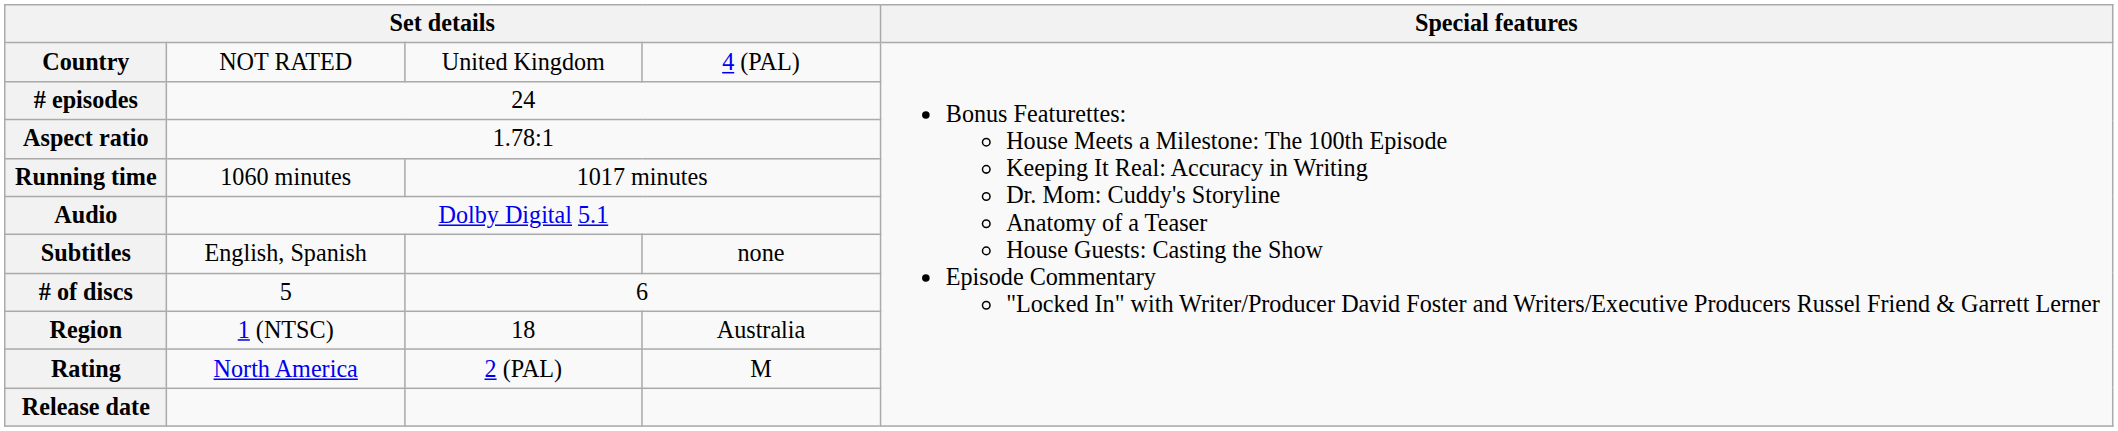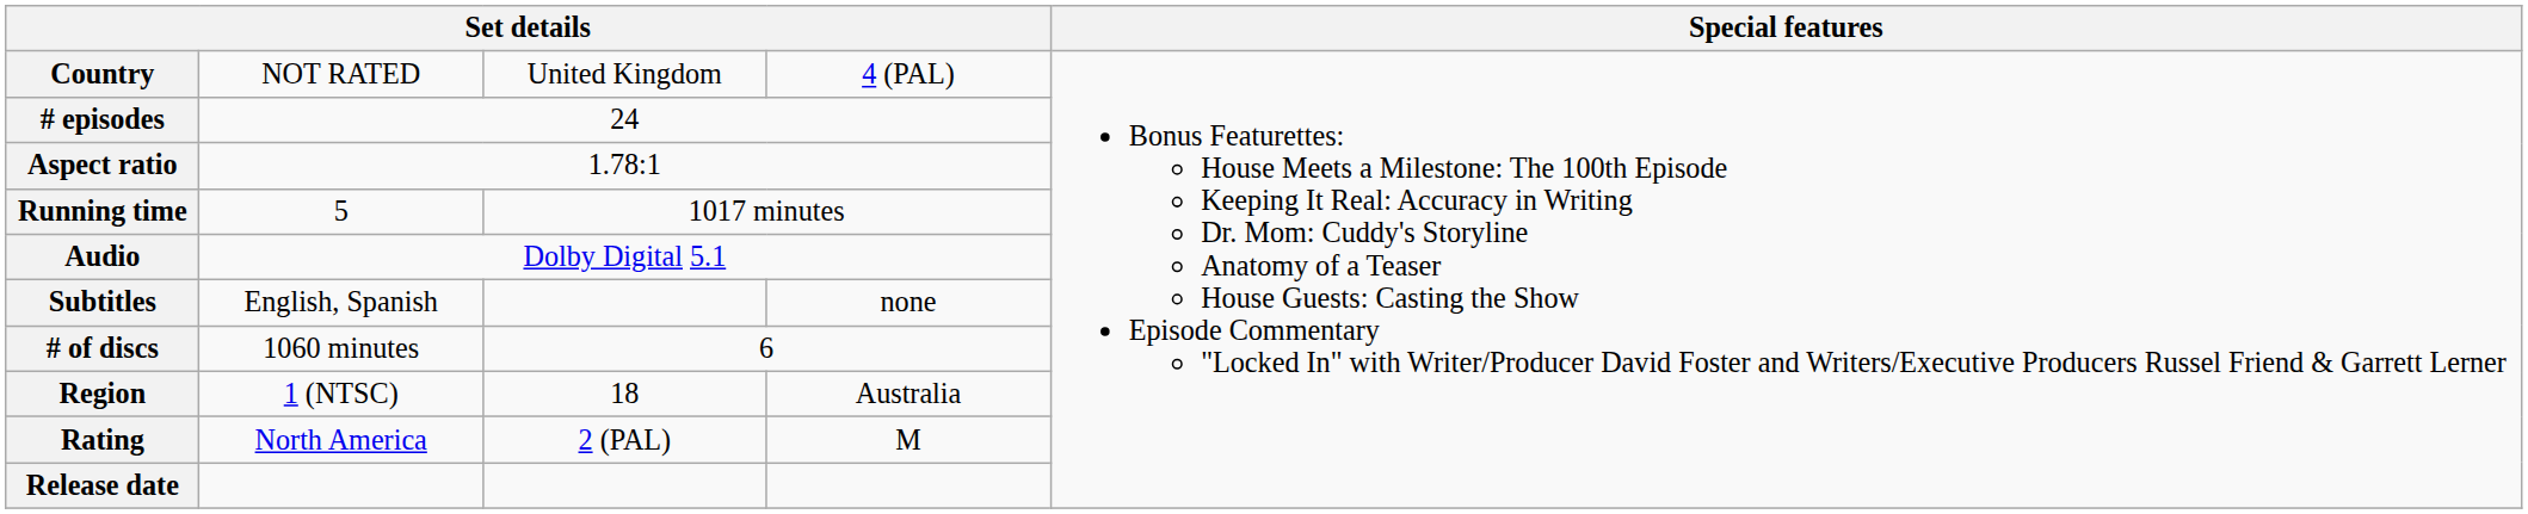Running time | column 2: 1060 minutes -> 5
# of discs | column 2: 5 -> 1060 minutes
